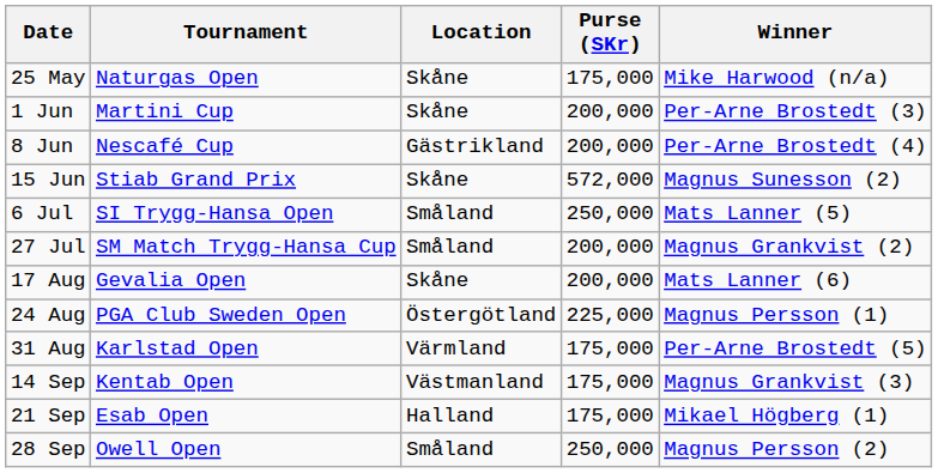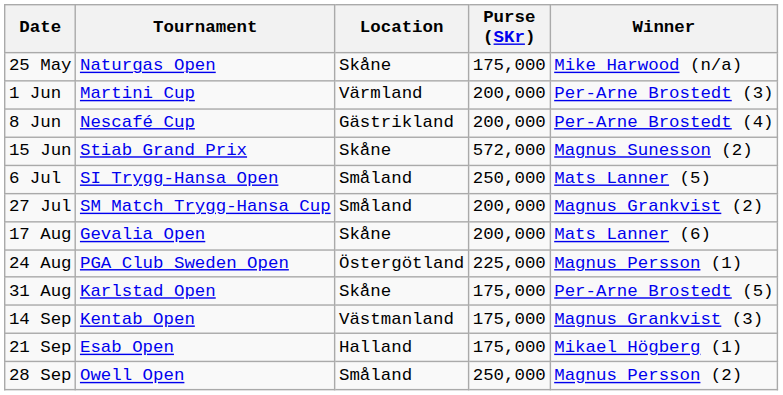1 Jun | Location: Skåne -> Värmland
31 Aug | Location: Värmland -> Skåne
